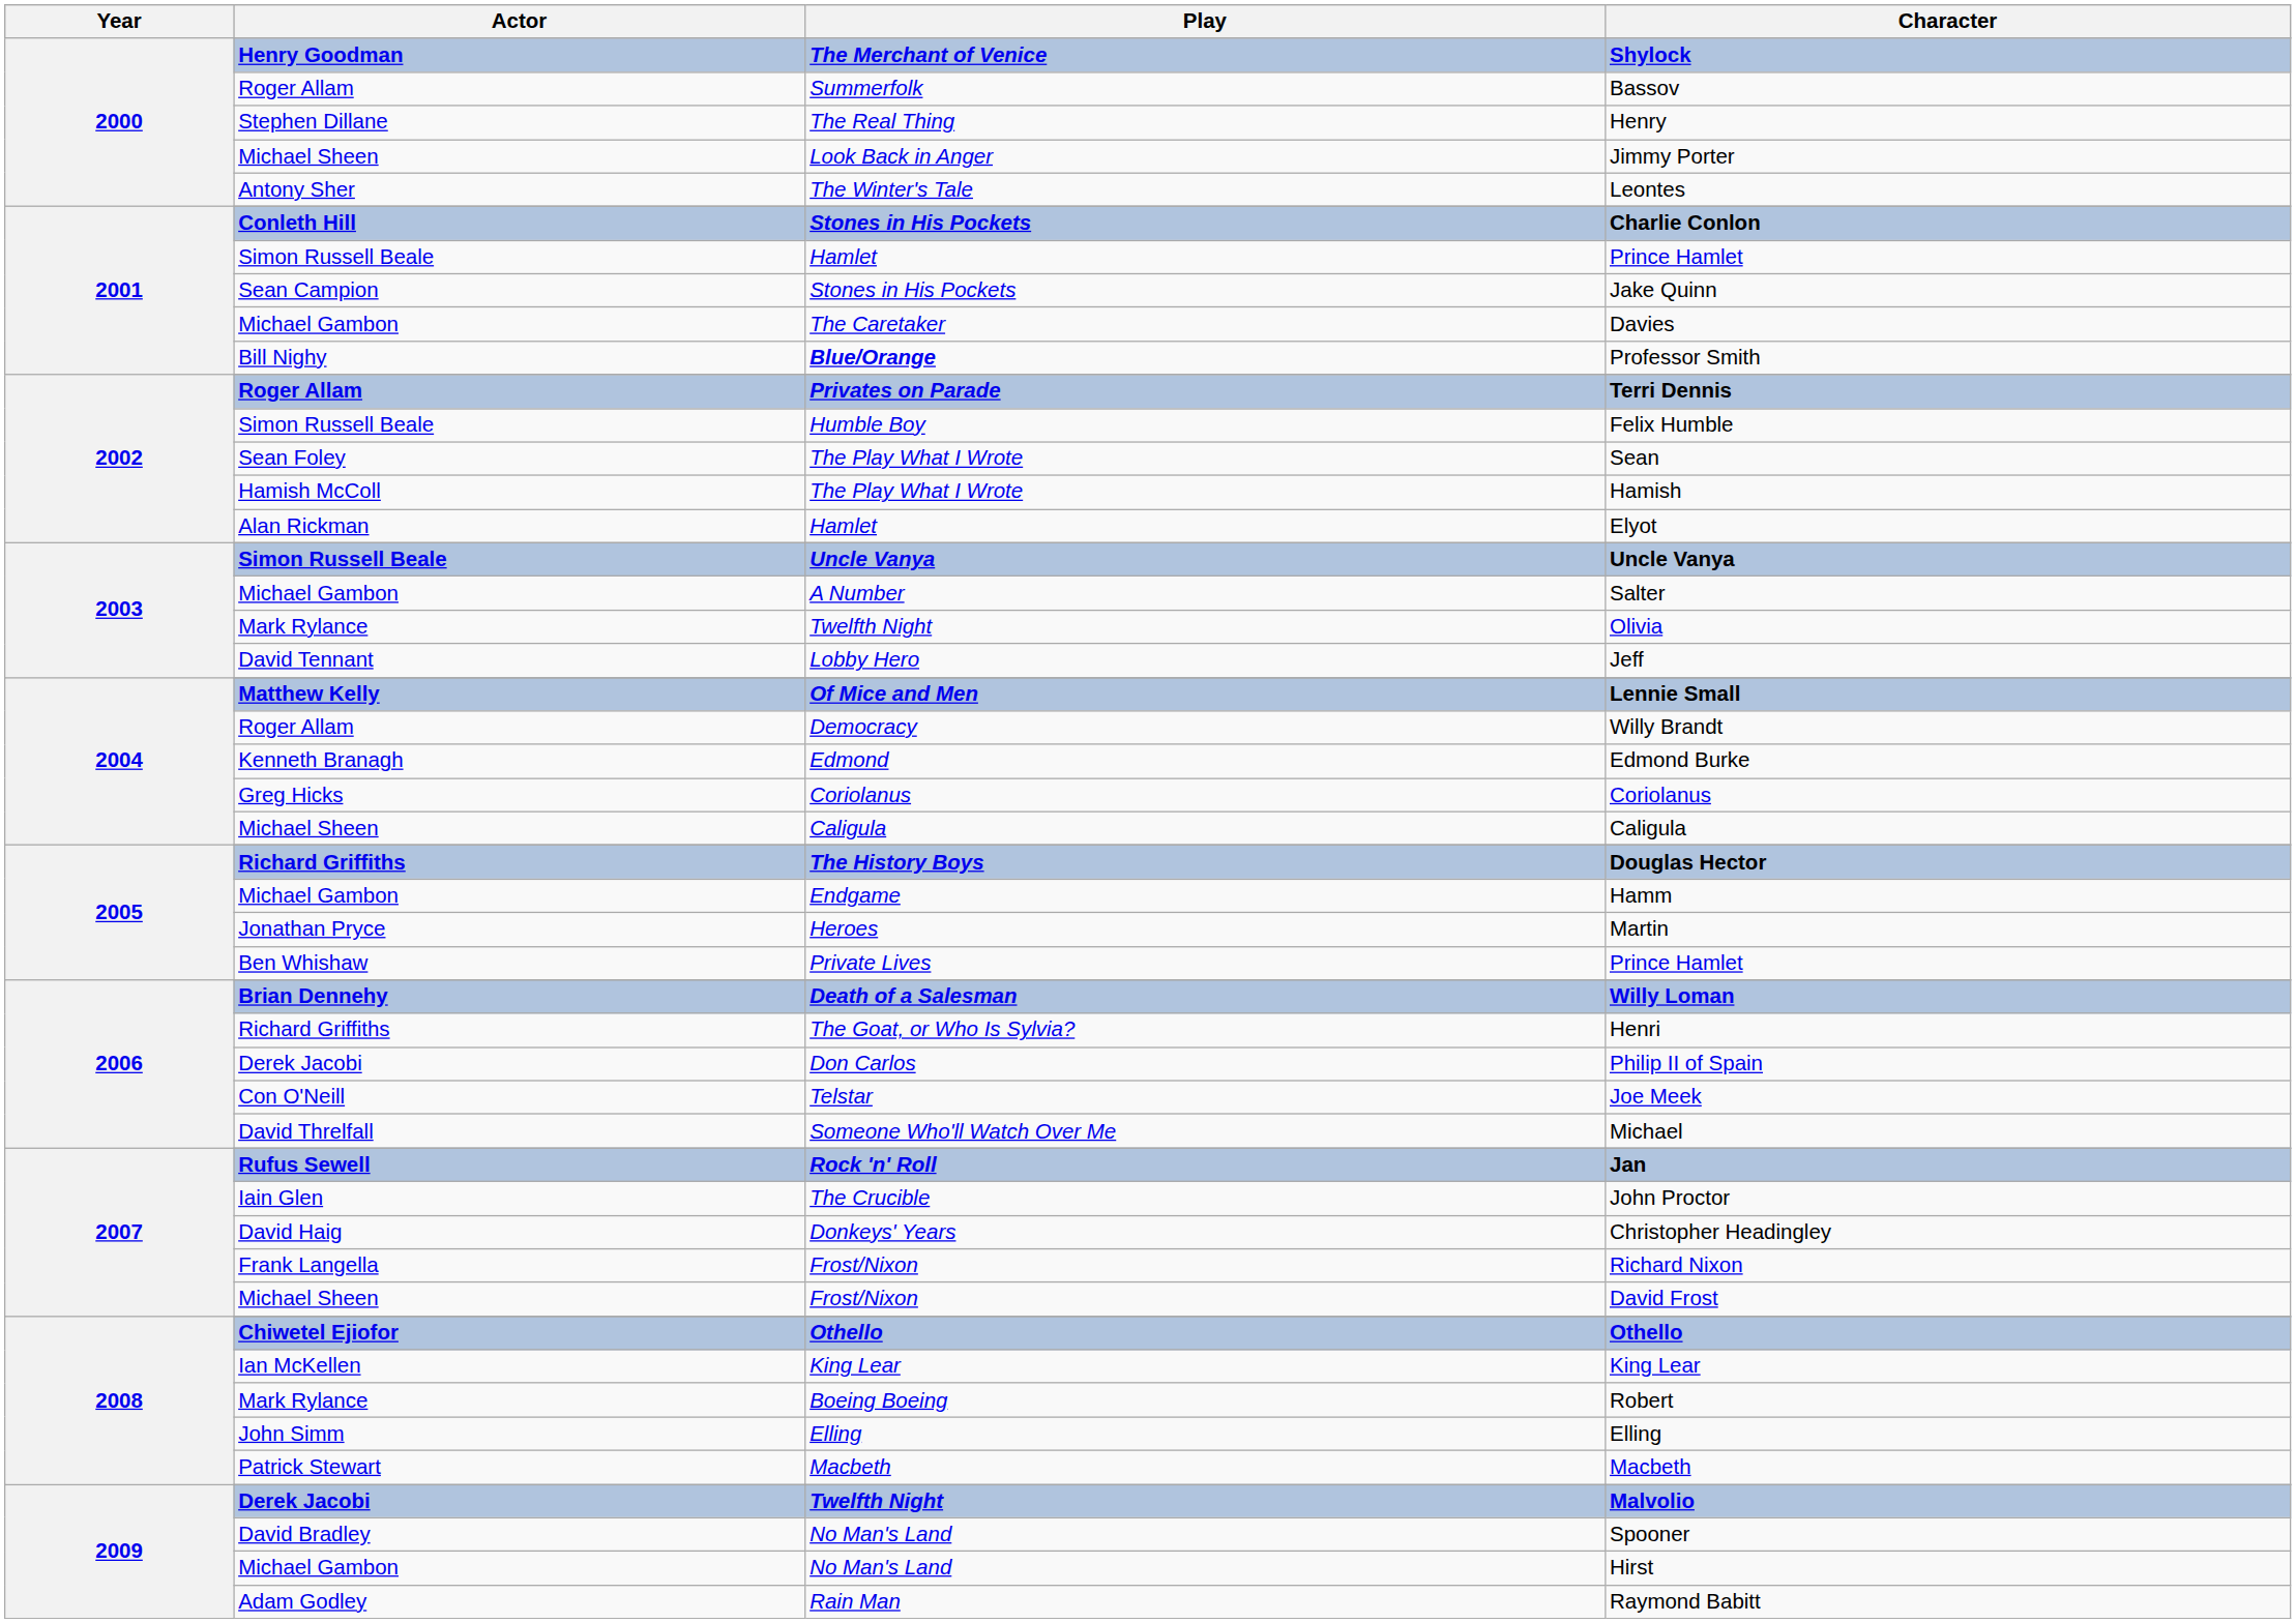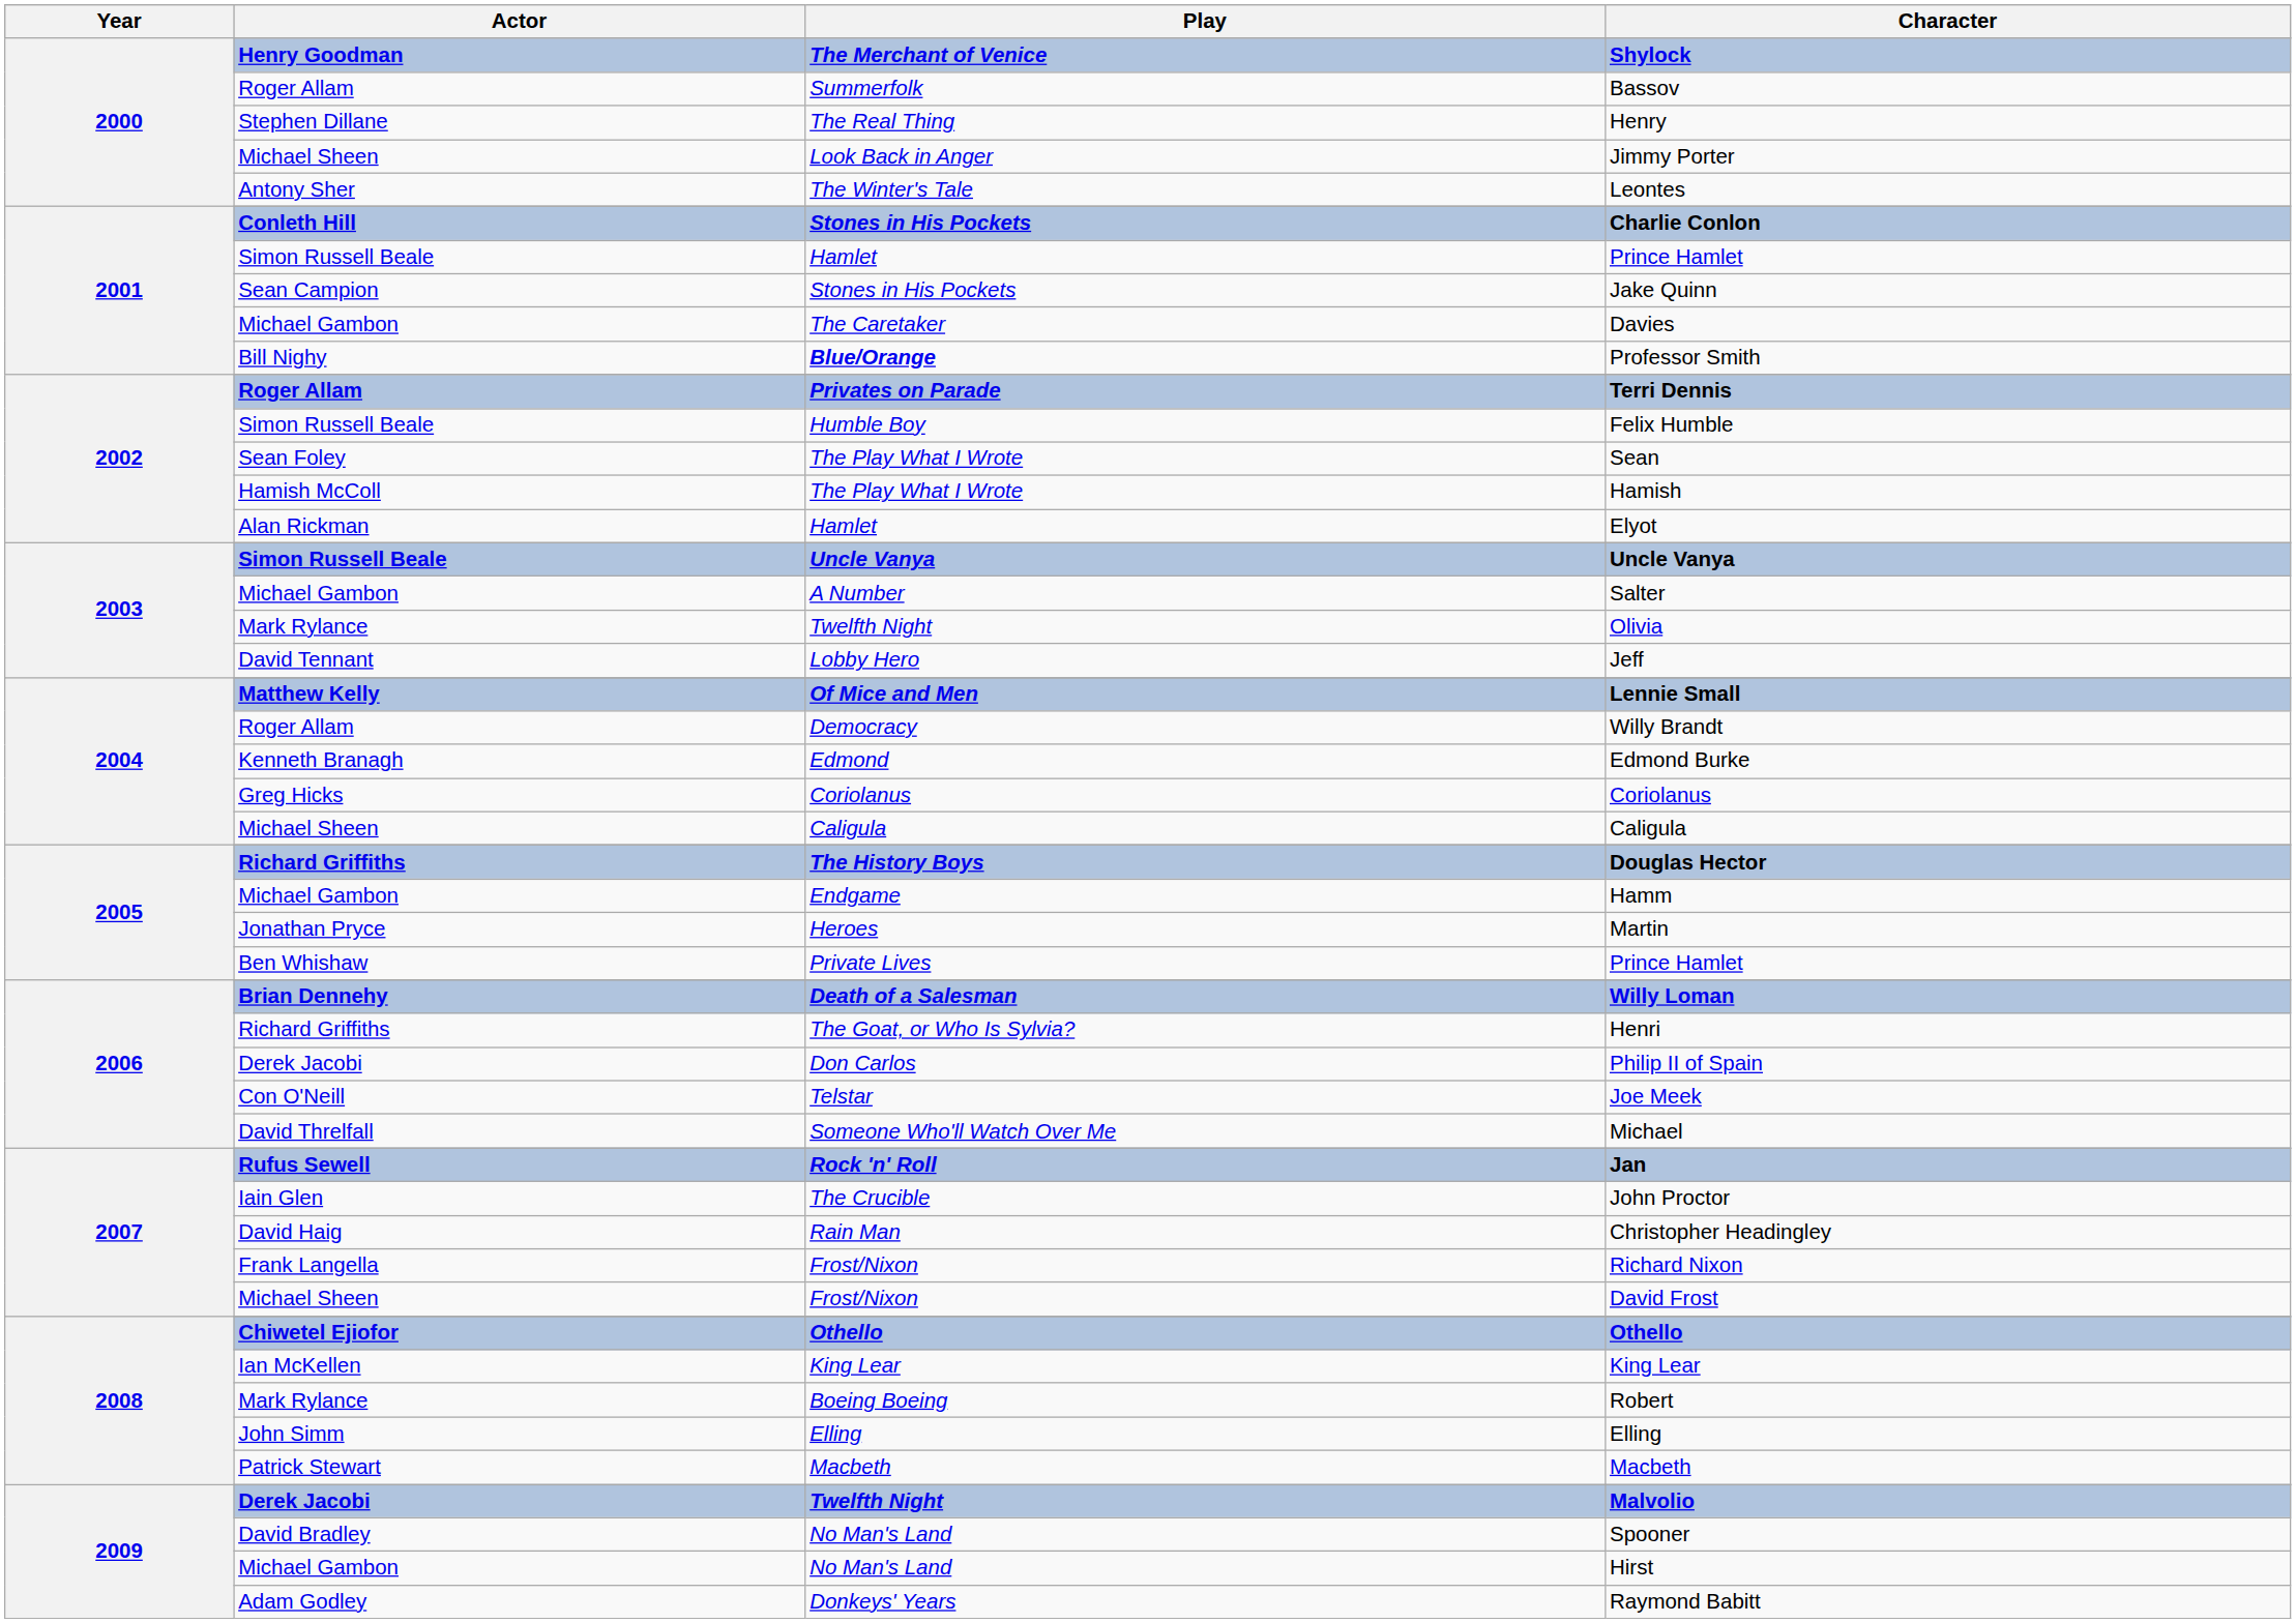Christopher Headingley | Play: Donkeys' Years -> Rain Man
Raymond Babitt | Play: Rain Man -> Donkeys' Years
